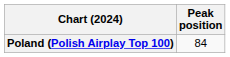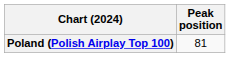Poland (Polish Airplay Top 100) | Peak position: 84 -> 81
